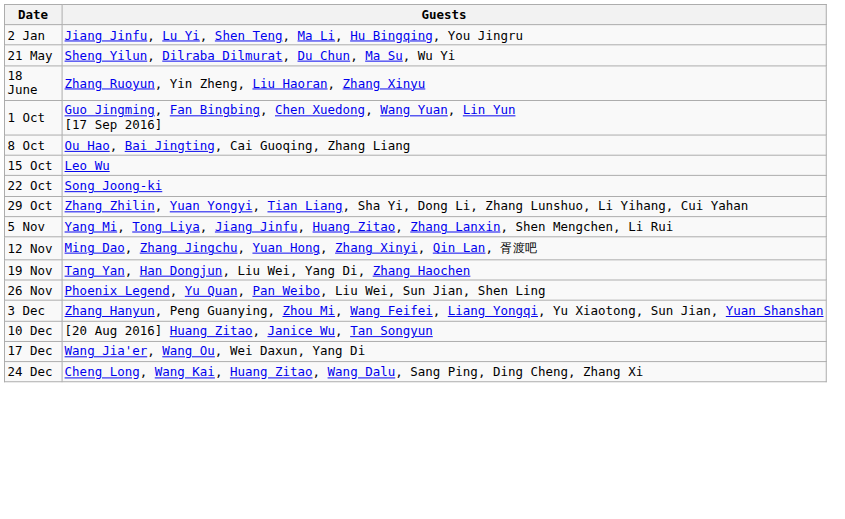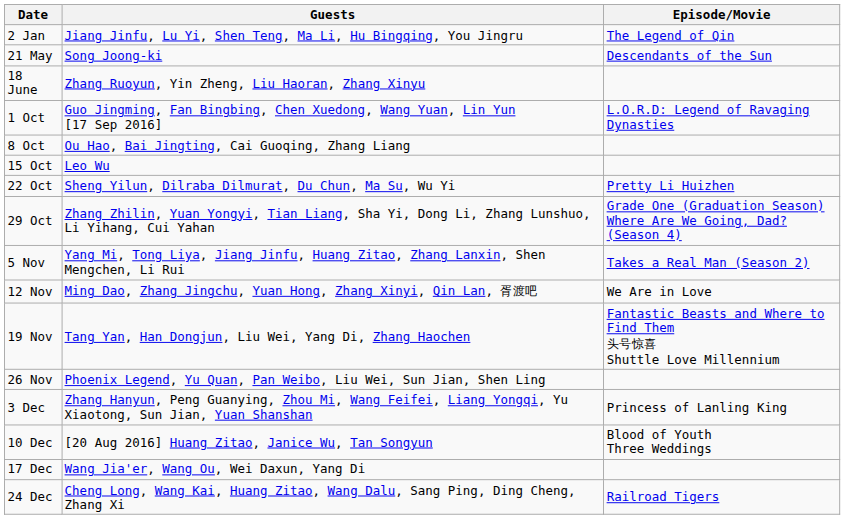+ column: Episode/Movie | The Legend of Qin | Descendants of the Sun | L.O.R.D: Legend of Ravaging Dynasties | Pretty Li Huizhen | Grade One (Graduation Season) Where Are We Going, Dad? (Season 4) | Takes a Real Man (Season 2) | We Are in Love | Fantastic Beasts and Where to Find Them 头号惊喜 Shuttle Love Millennium | Princess of Lanling King | Blood of Youth Three Weddings | Railroad Tigers
21 May | Guests: Sheng Yilun, Dilraba Dilmurat, Du Chun, Ma Su, Wu Yi -> Song Joong-ki
22 Oct | Guests: Song Joong-ki -> Sheng Yilun, Dilraba Dilmurat, Du Chun, Ma Su, Wu Yi
